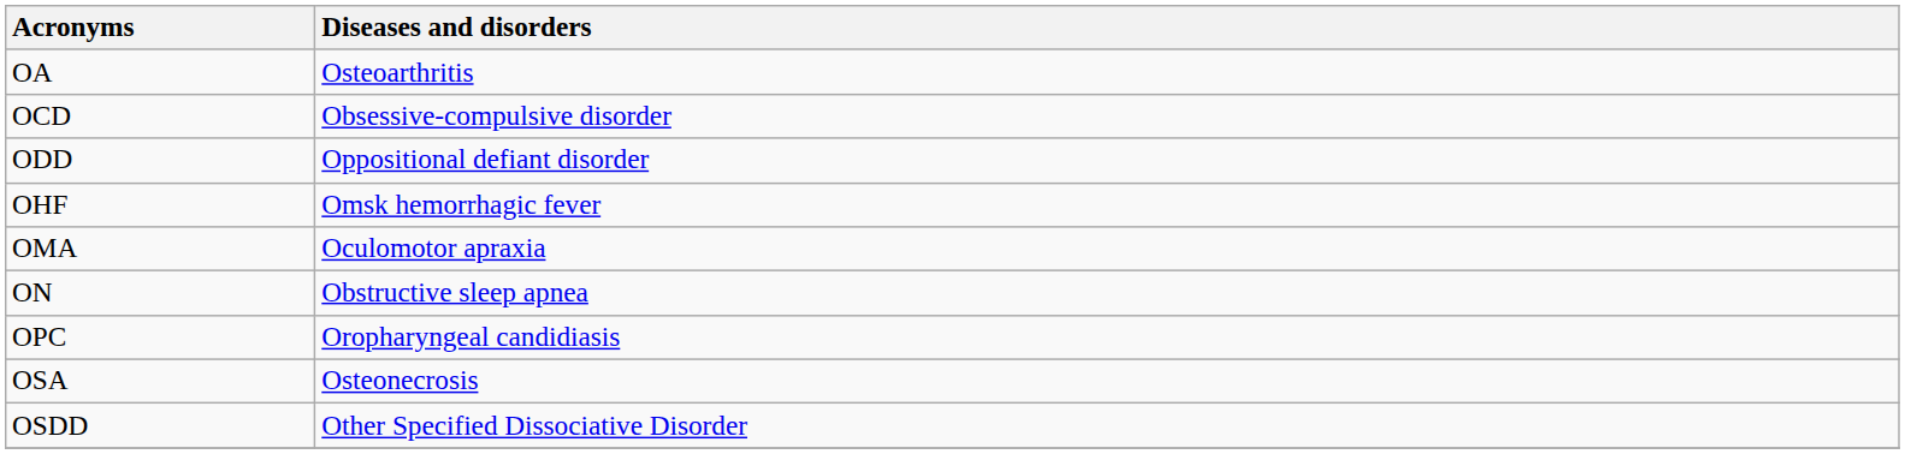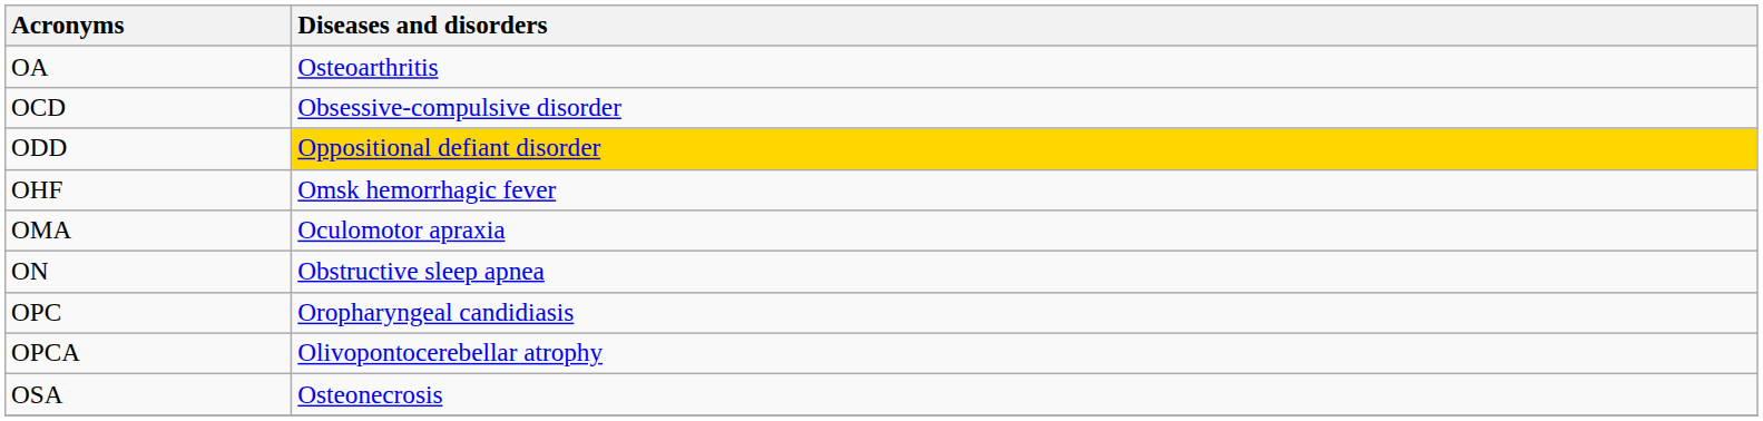ODD | Diseases and disorders: no background -> gold background
+ row: OPCA | Olivopontocerebellar atrophy
- row: OSDD | Other Specified Dissociative Disorder
